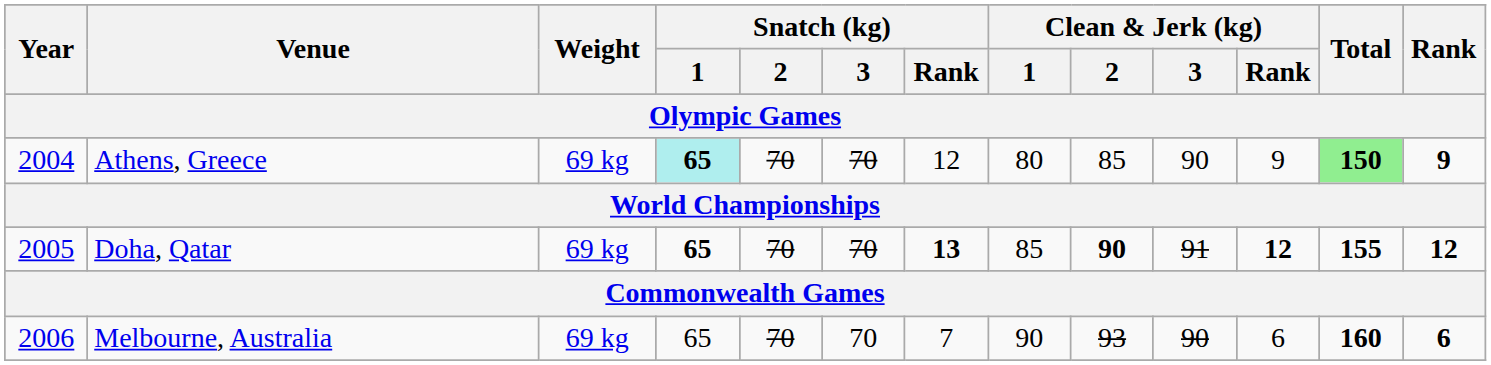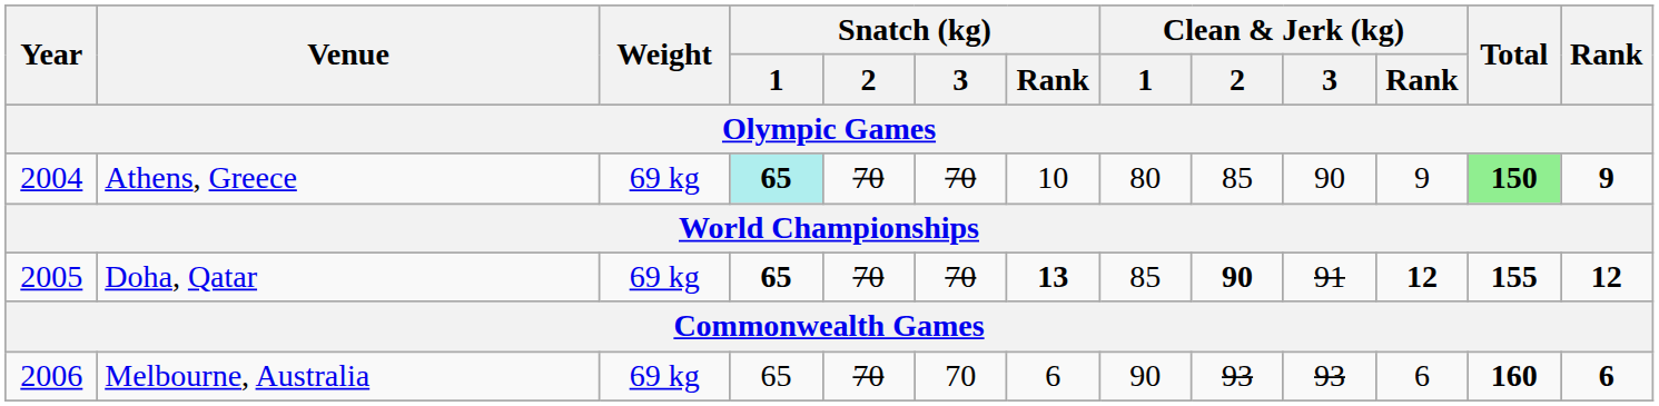Athens, Greece | Snatch (kg) / Rank: 12 -> 10
Melbourne, Australia | Snatch (kg) / Rank: 7 -> 6
Melbourne, Australia | Clean & Jerk (kg) / 3: 90 -> 93
